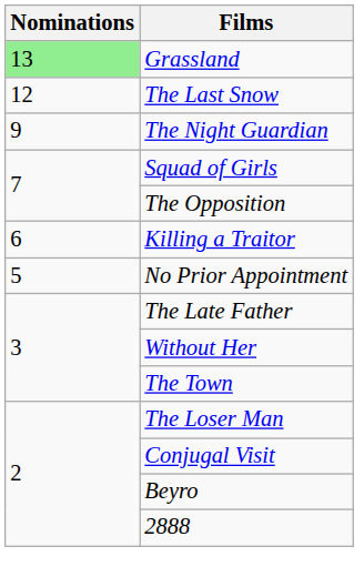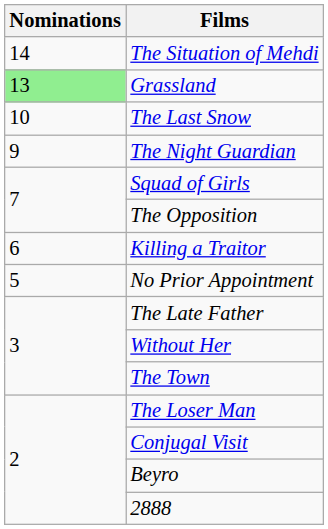+ row: 14 | The Situation of Mehdi
The Last Snow | Nominations: 12 -> 10
